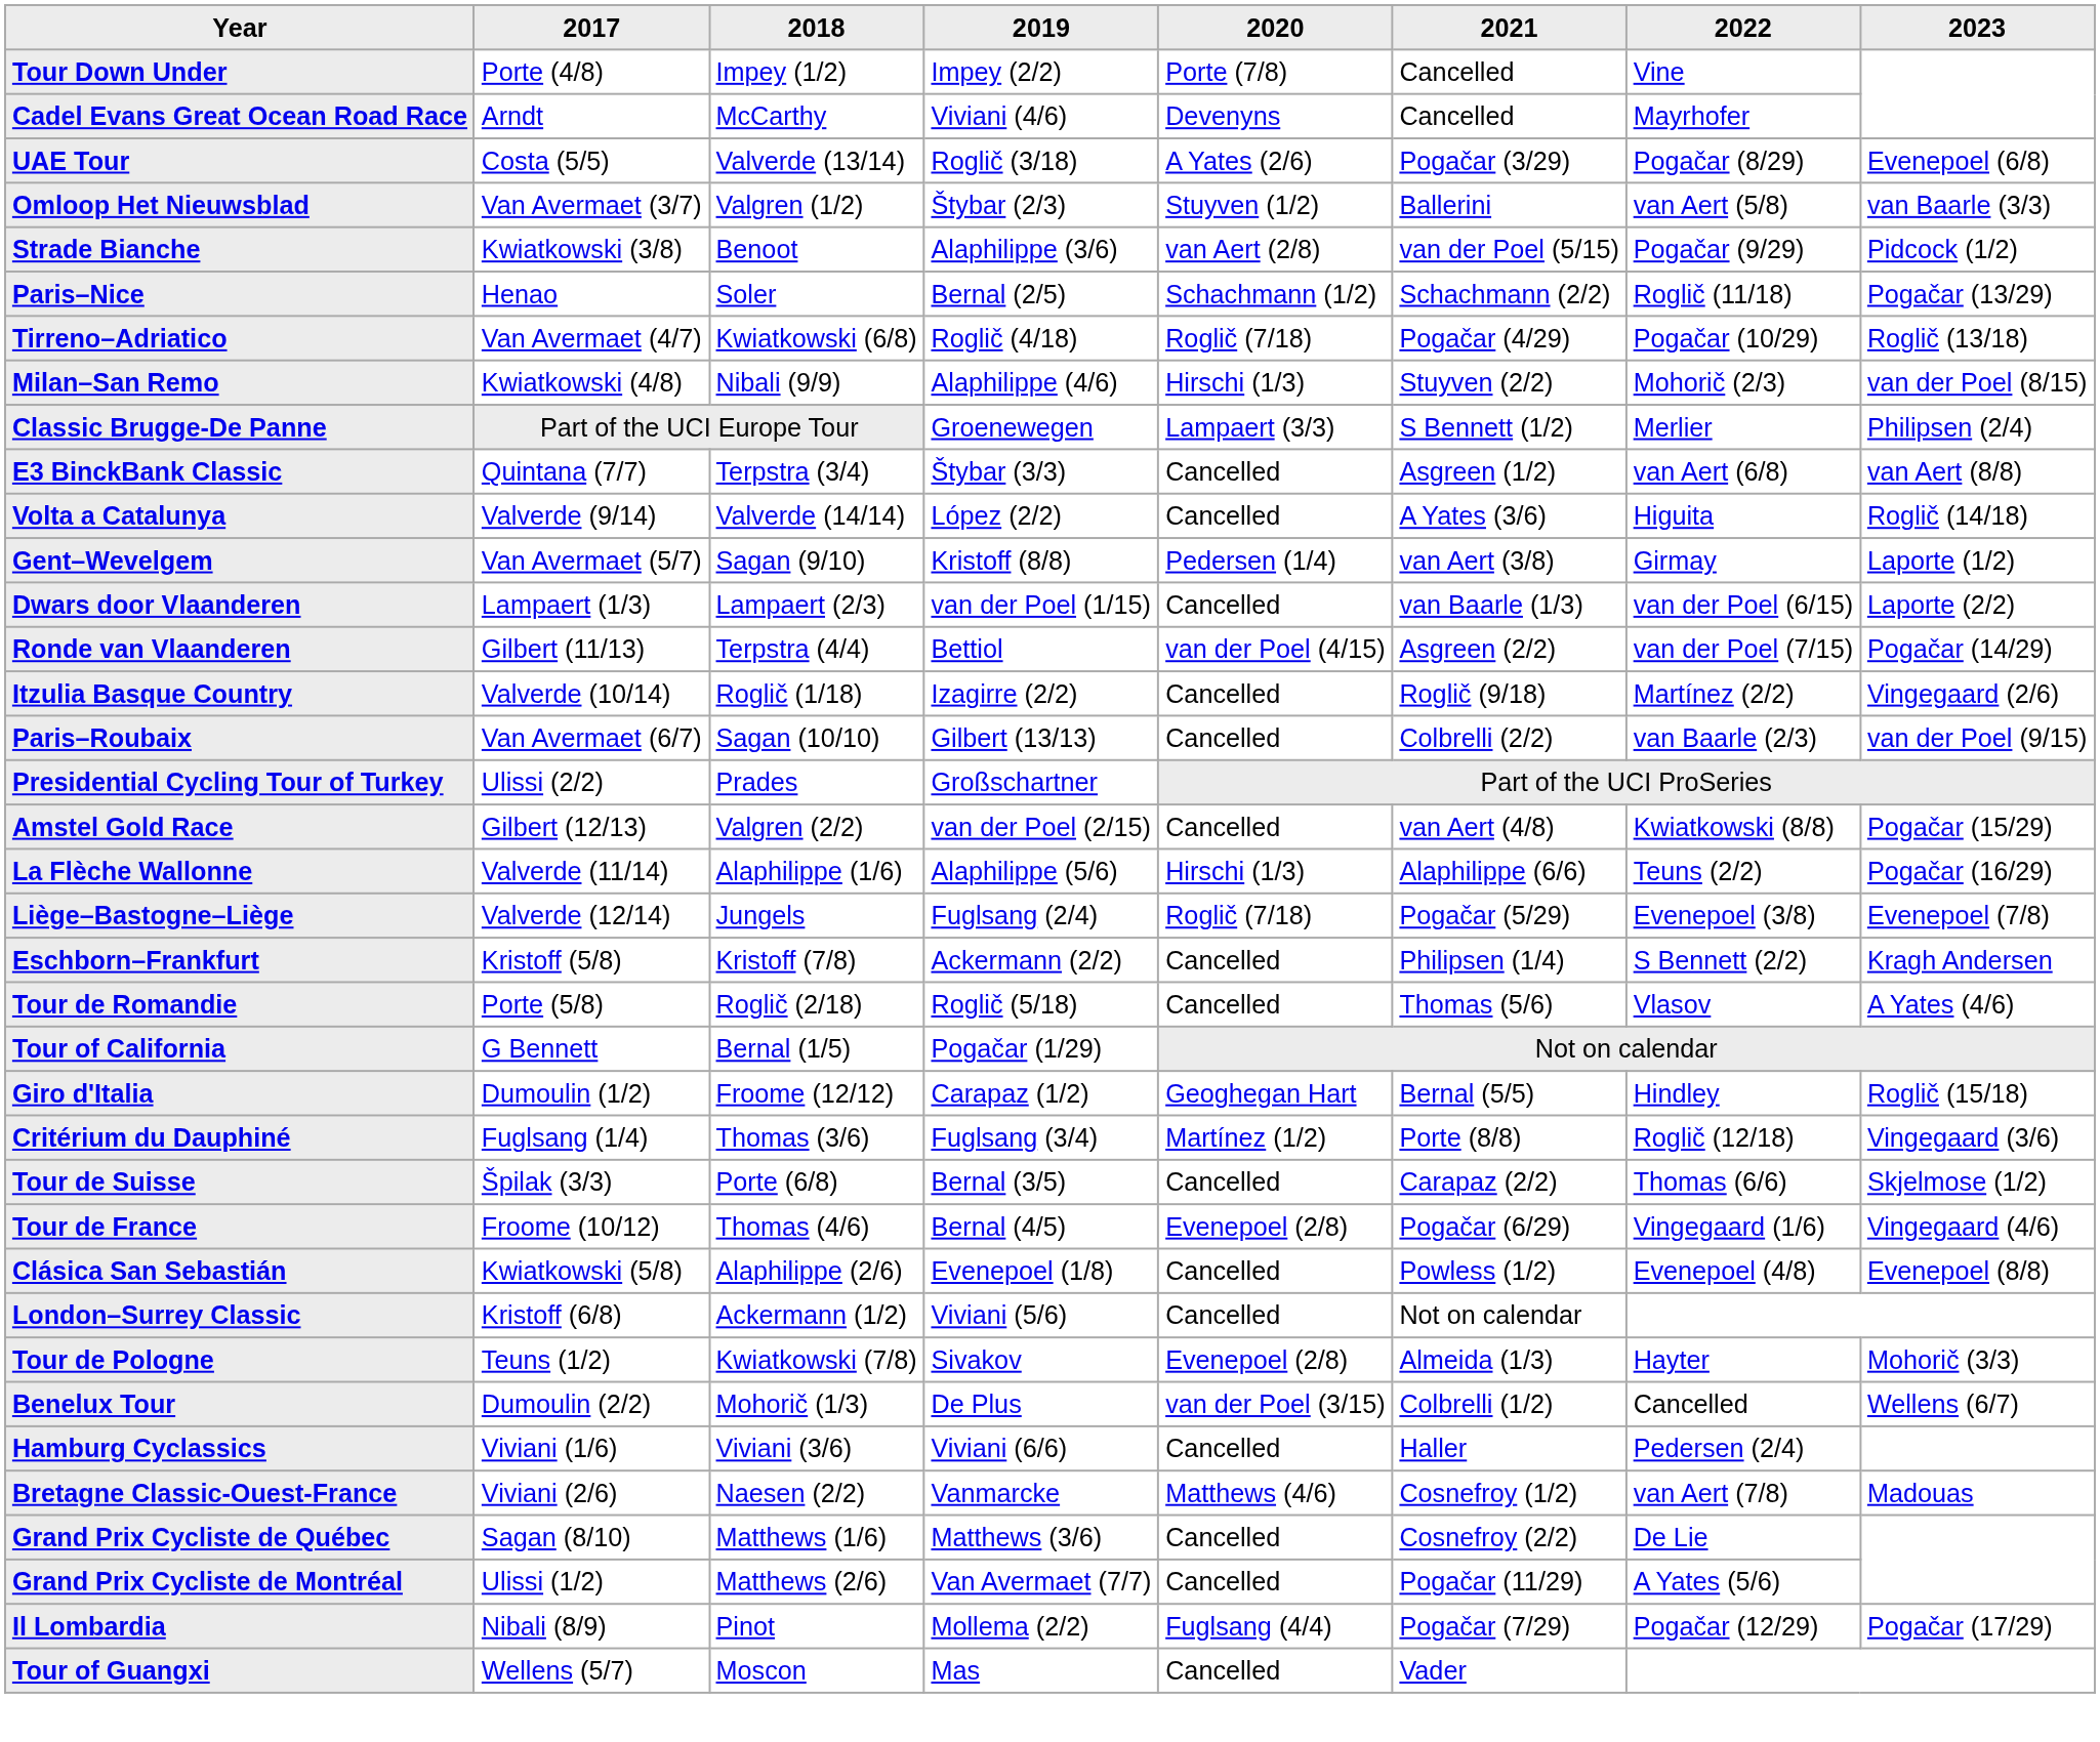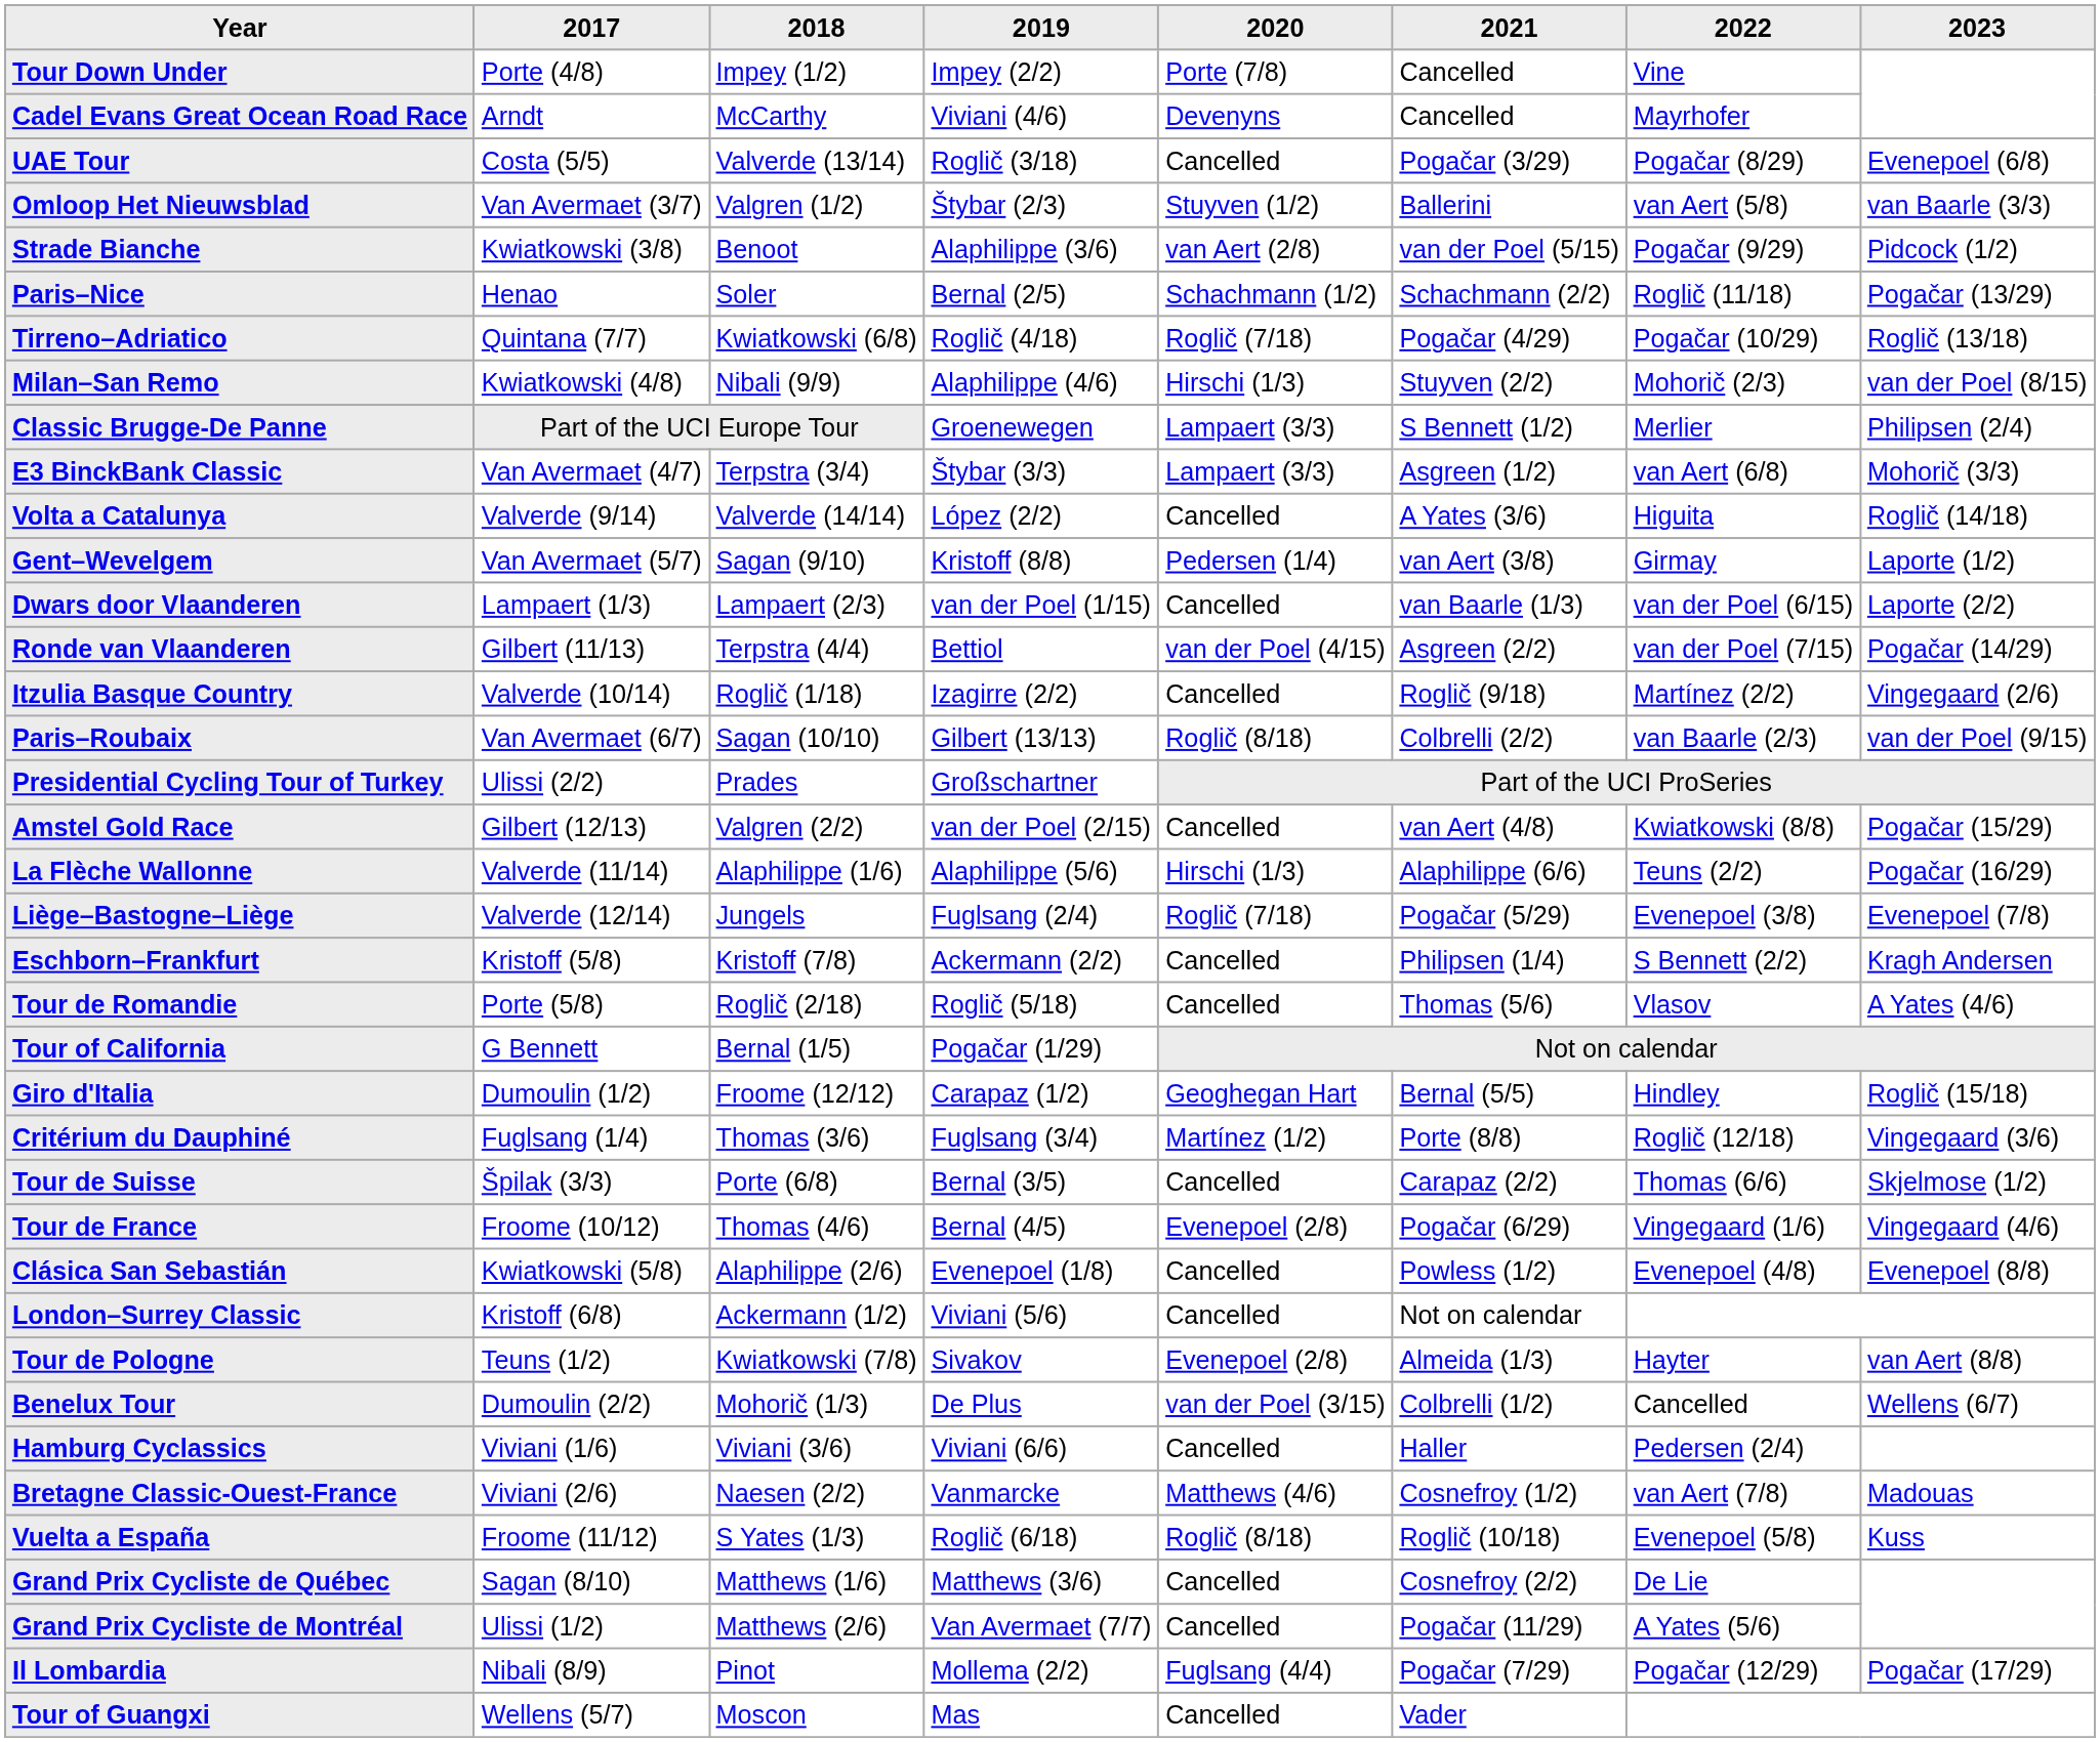UAE Tour | 2020: A Yates (2/6) -> Cancelled
Tirreno–Adriatico | 2017: Van Avermaet (4/7) -> Quintana (7/7)
E3 BinckBank Classic | 2017: Quintana (7/7) -> Van Avermaet (4/7)
E3 BinckBank Classic | 2020: Cancelled -> Lampaert (3/3)
E3 BinckBank Classic | 2023: van Aert (8/8) -> Mohorič (3/3)
Paris–Roubaix | 2020: Cancelled -> Roglič (8/18)
Tour de Pologne | 2023: Mohorič (3/3) -> van Aert (8/8)
+ row: Vuelta a España | Froome (11/12) | S Yates (1/3) | Roglič (6/18) | Roglič (8/18) | Roglič (10/18) | Evenepoel (5/8) | Kuss
